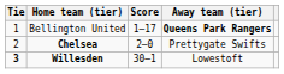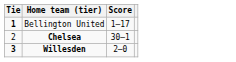- column: Away team (tier) | Queens Park Rangers | Prettygate Swifts | Lowestoft
Bellington United | Tie: normal -> bold
Chelsea | Score: 2–0 -> 30–1
Willesden | Score: 30–1 -> 2–0
